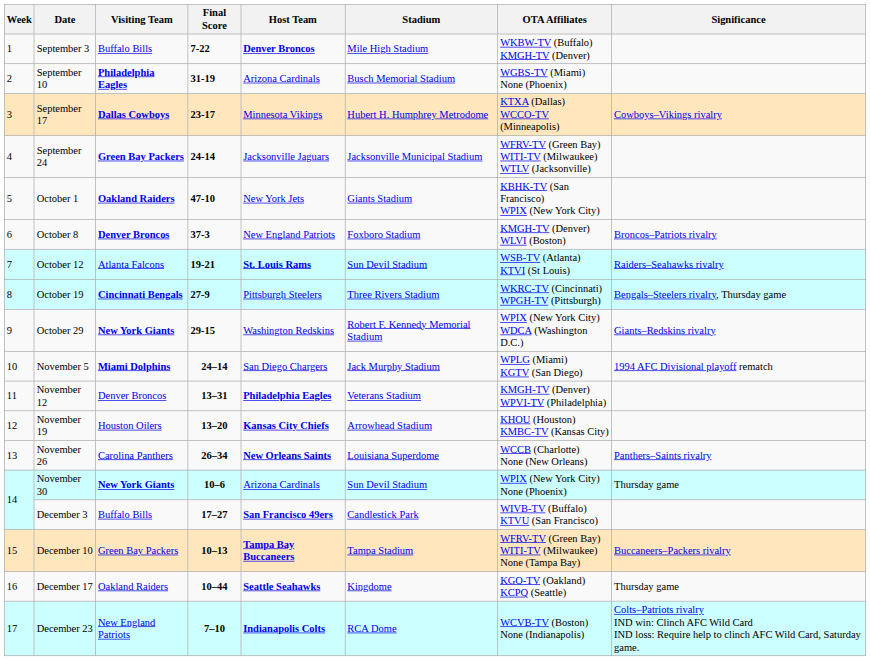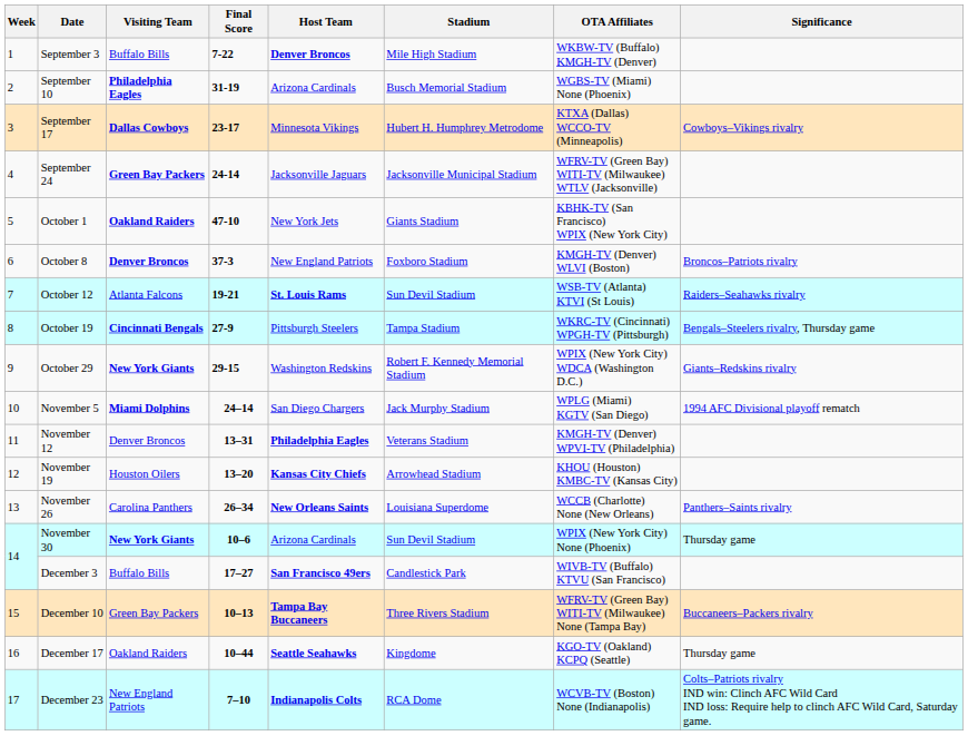October 19 | Stadium: Three Rivers Stadium -> Tampa Stadium
December 10 | Stadium: Tampa Stadium -> Three Rivers Stadium
